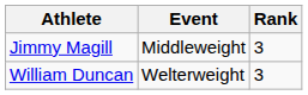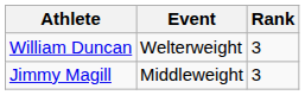rows swapped: William Duncan <-> Jimmy Magill
